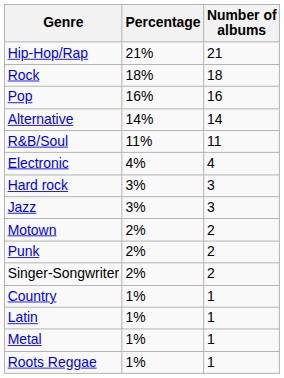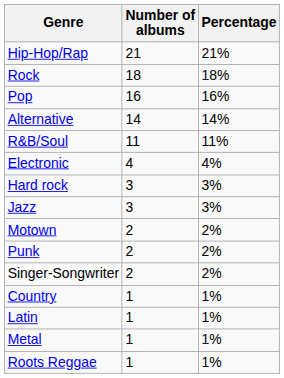columns swapped: Number of albums <-> Percentage
